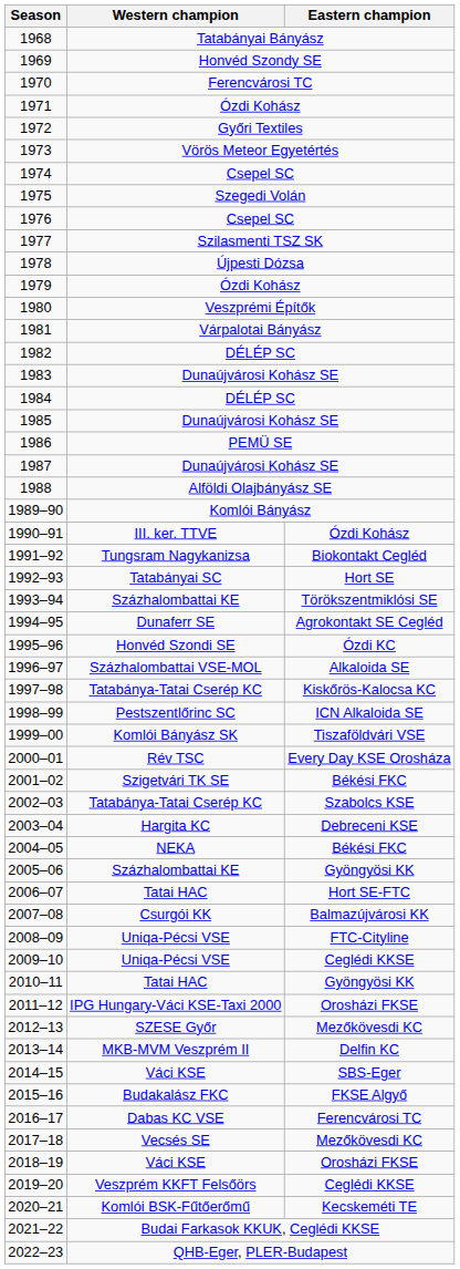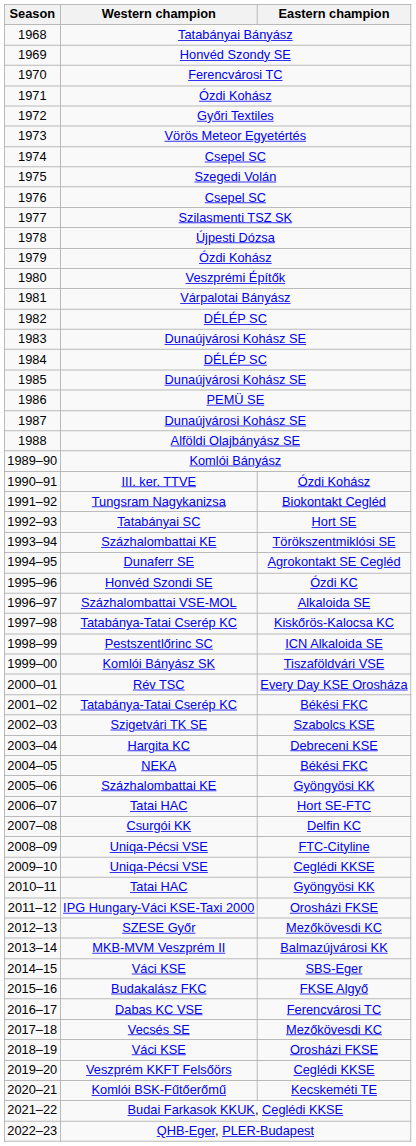2001–02 | Western champion: Szigetvári TK SE -> Tatabánya-Tatai Cserép KC
2002–03 | Western champion: Tatabánya-Tatai Cserép KC -> Szigetvári TK SE
2007–08 | Eastern champion: Balmazújvárosi KK -> Delfin KC
2013–14 | Eastern champion: Delfin KC -> Balmazújvárosi KK
